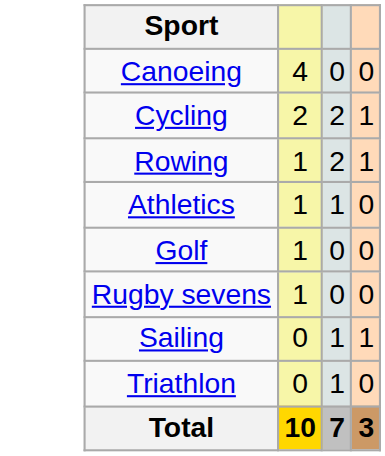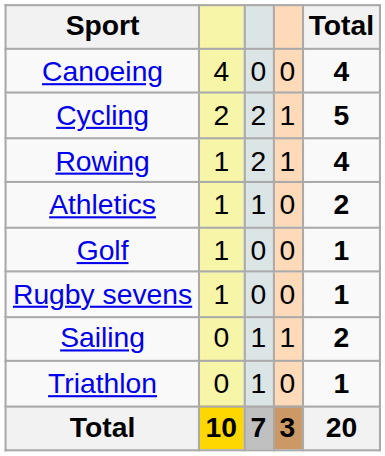+ column: Total | 4 | 5 | 4 | 2 | 1 | 1 | 2 | 1 | 20
